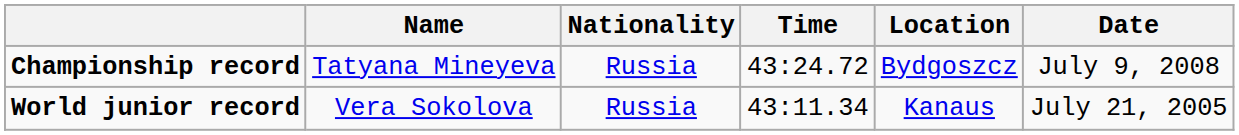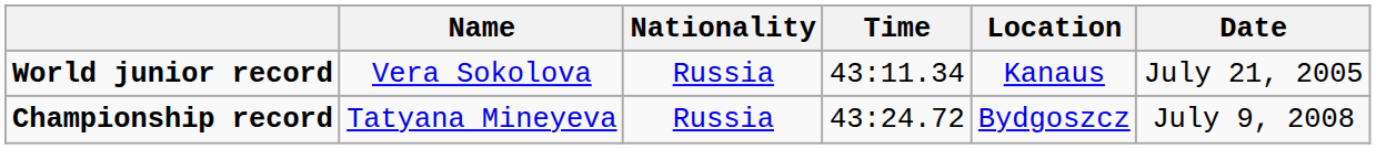rows swapped: World junior record <-> Championship record
